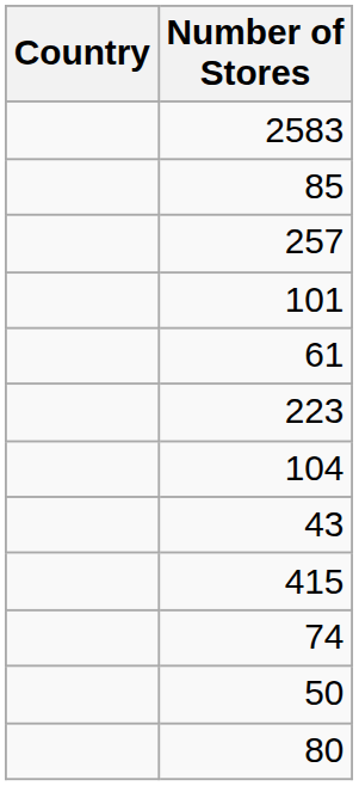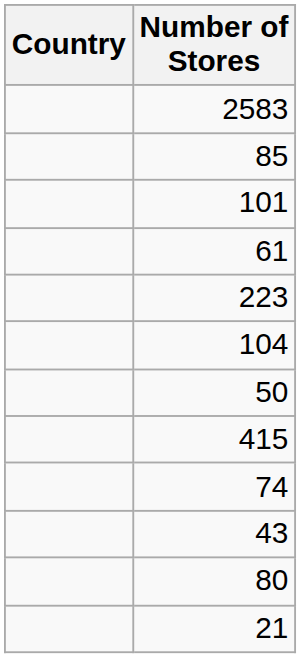- row: 257
rows swapped: 43 <-> 50
+ row: 21
